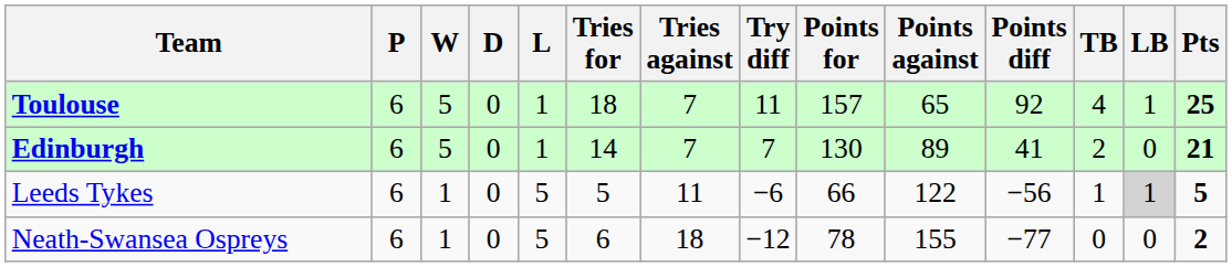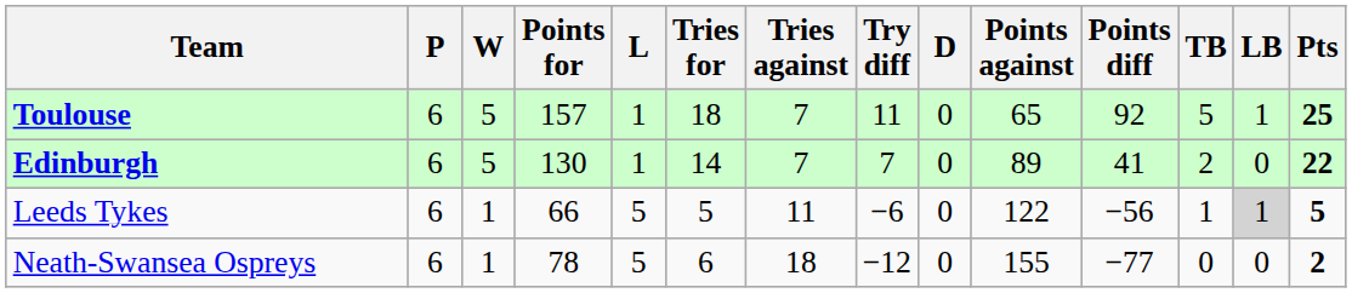columns swapped: D <-> Points for
Toulouse | TB: 4 -> 5
Edinburgh | Pts: 21 -> 22
